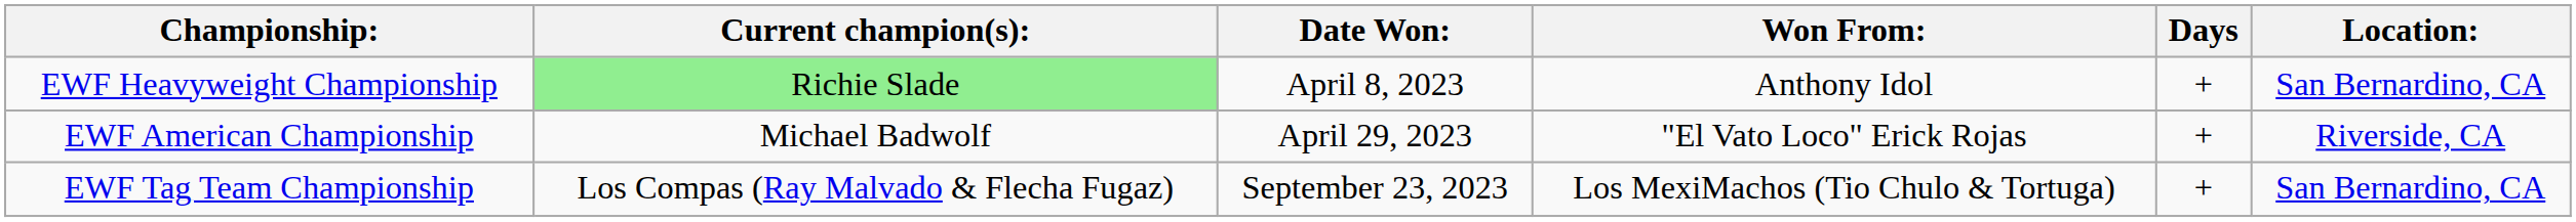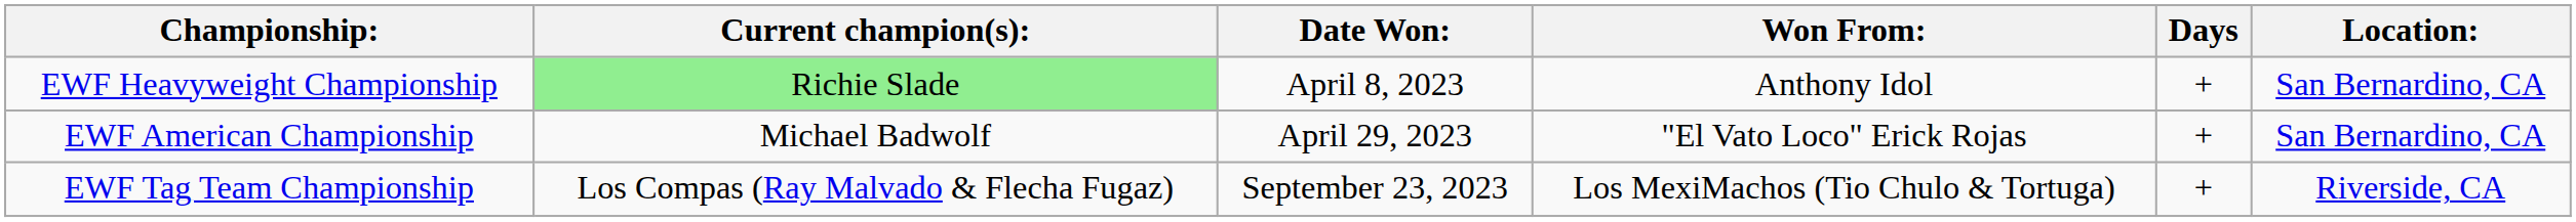EWF American Championship | Location:: Riverside, CA -> San Bernardino, CA
EWF Tag Team Championship | Location:: San Bernardino, CA -> Riverside, CA
